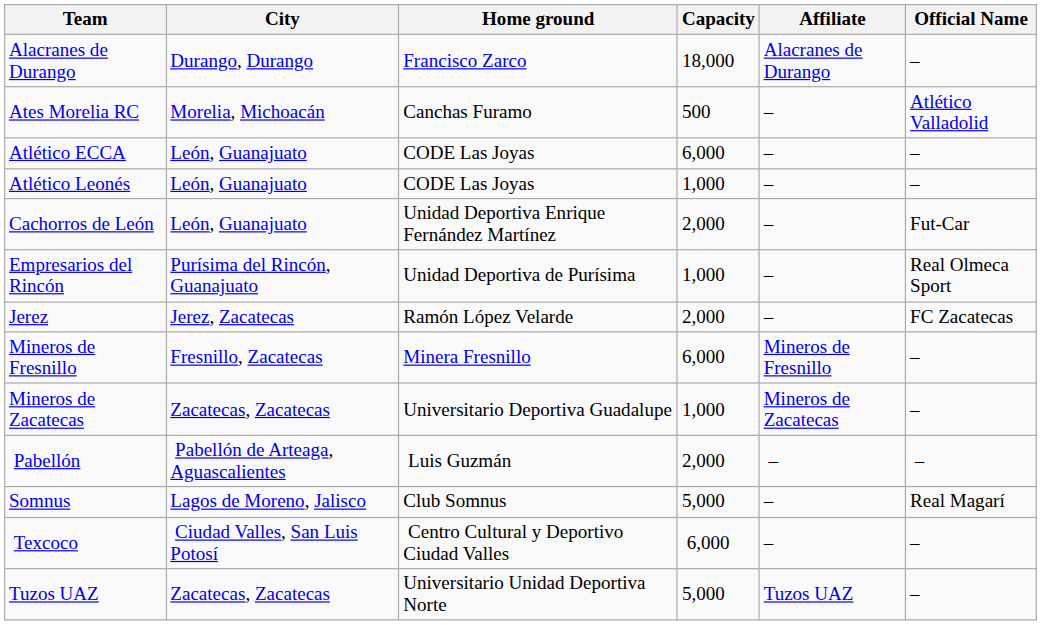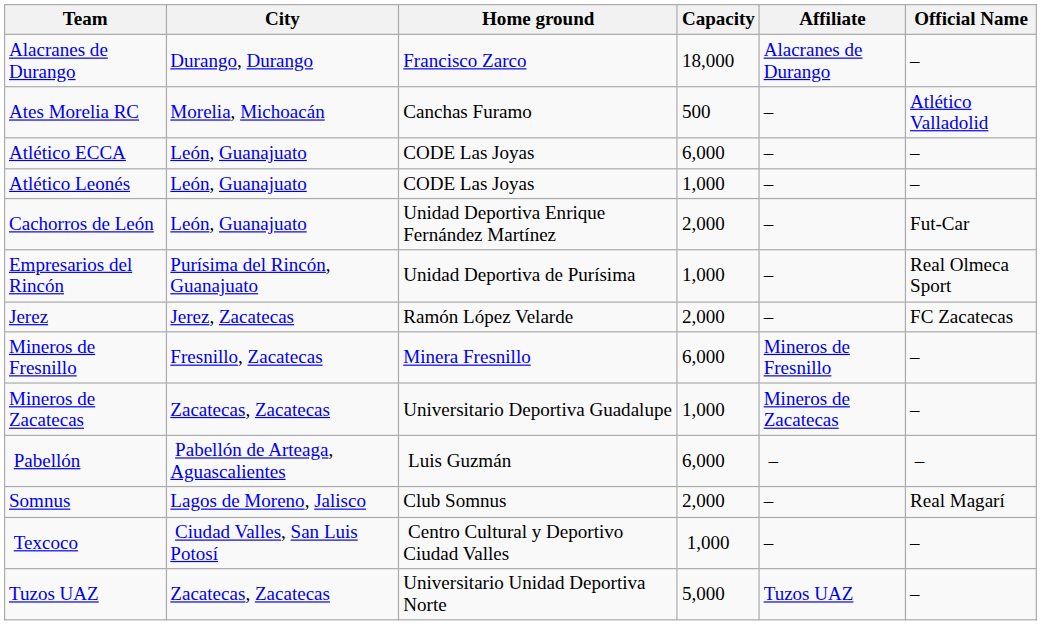Pabellón | Capacity: 2,000 -> 6,000
Somnus | Capacity: 5,000 -> 2,000
Texcoco | Capacity: 6,000 -> 1,000
